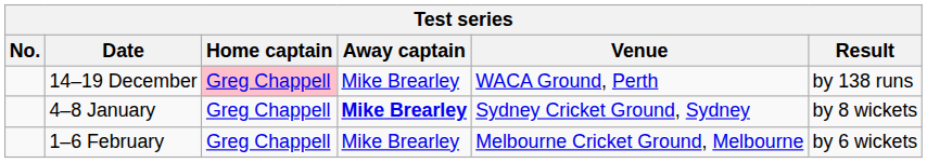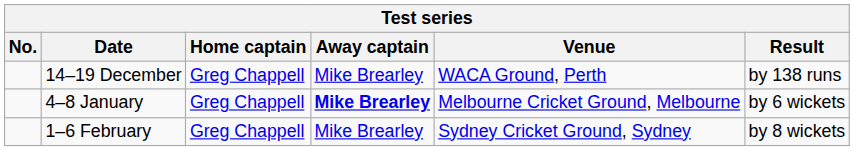14–19 December | Home captain: pink background -> no background
4–8 January | Venue: Sydney Cricket Ground, Sydney -> Melbourne Cricket Ground, Melbourne
4–8 January | Result: by 8 wickets -> by 6 wickets
1–6 February | Venue: Melbourne Cricket Ground, Melbourne -> Sydney Cricket Ground, Sydney
1–6 February | Result: by 6 wickets -> by 8 wickets
